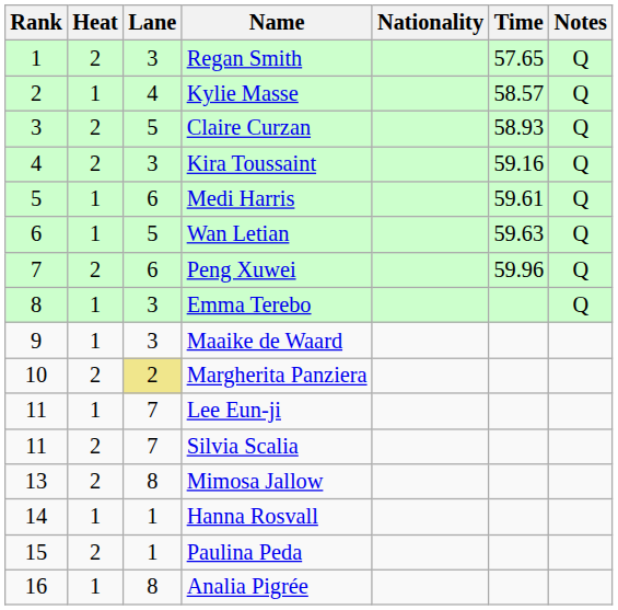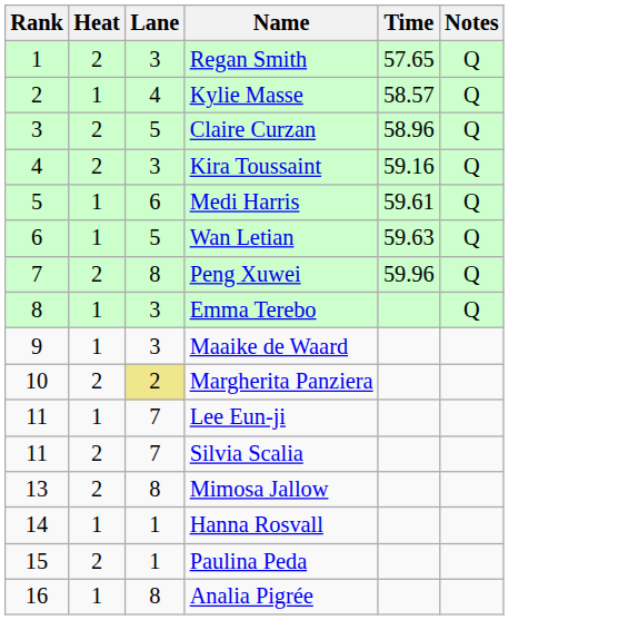- column: Nationality
Claire Curzan | Time: 58.93 -> 58.96
Peng Xuwei | Lane: 6 -> 8
